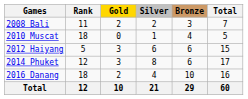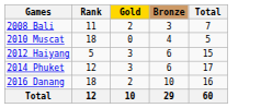- column: Silver | 2 | 1 | 6 | 8 | 4 | 21
